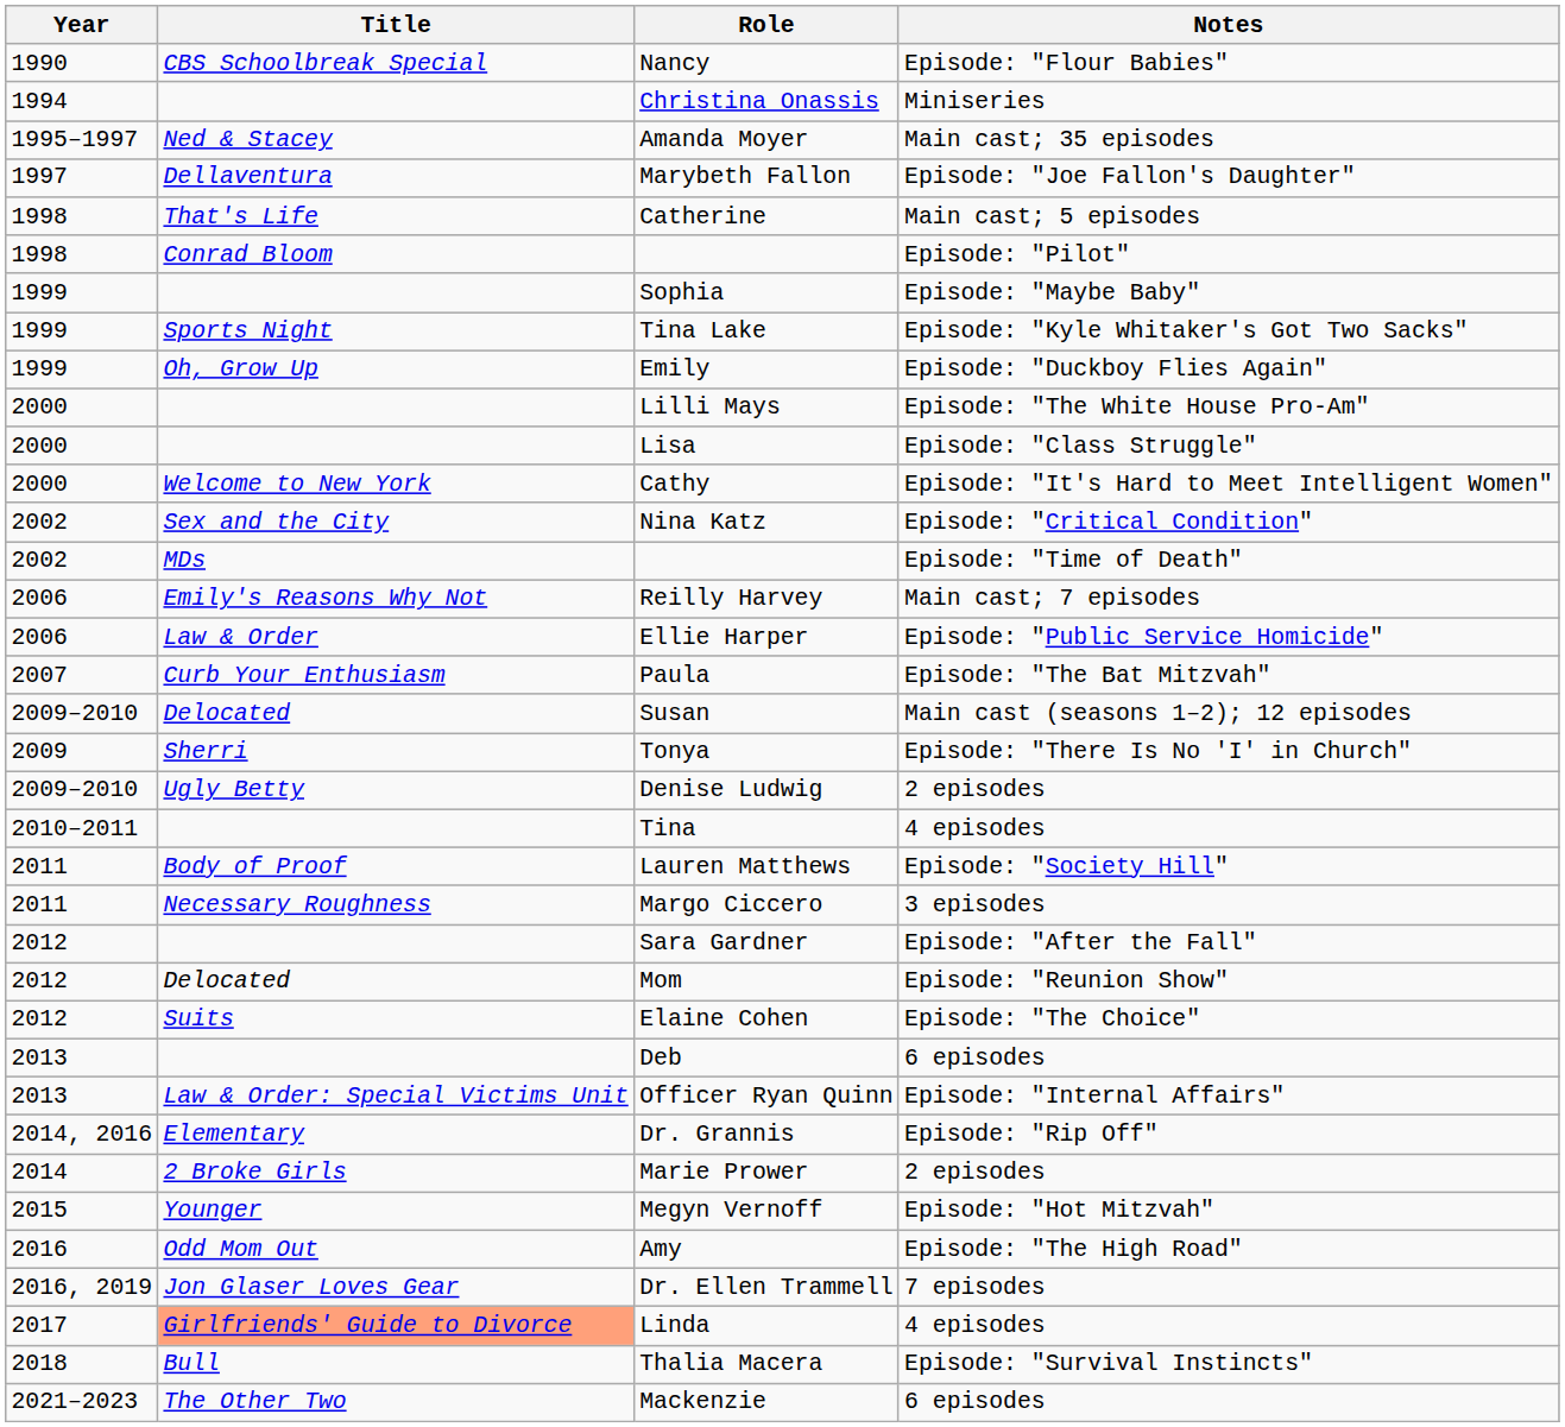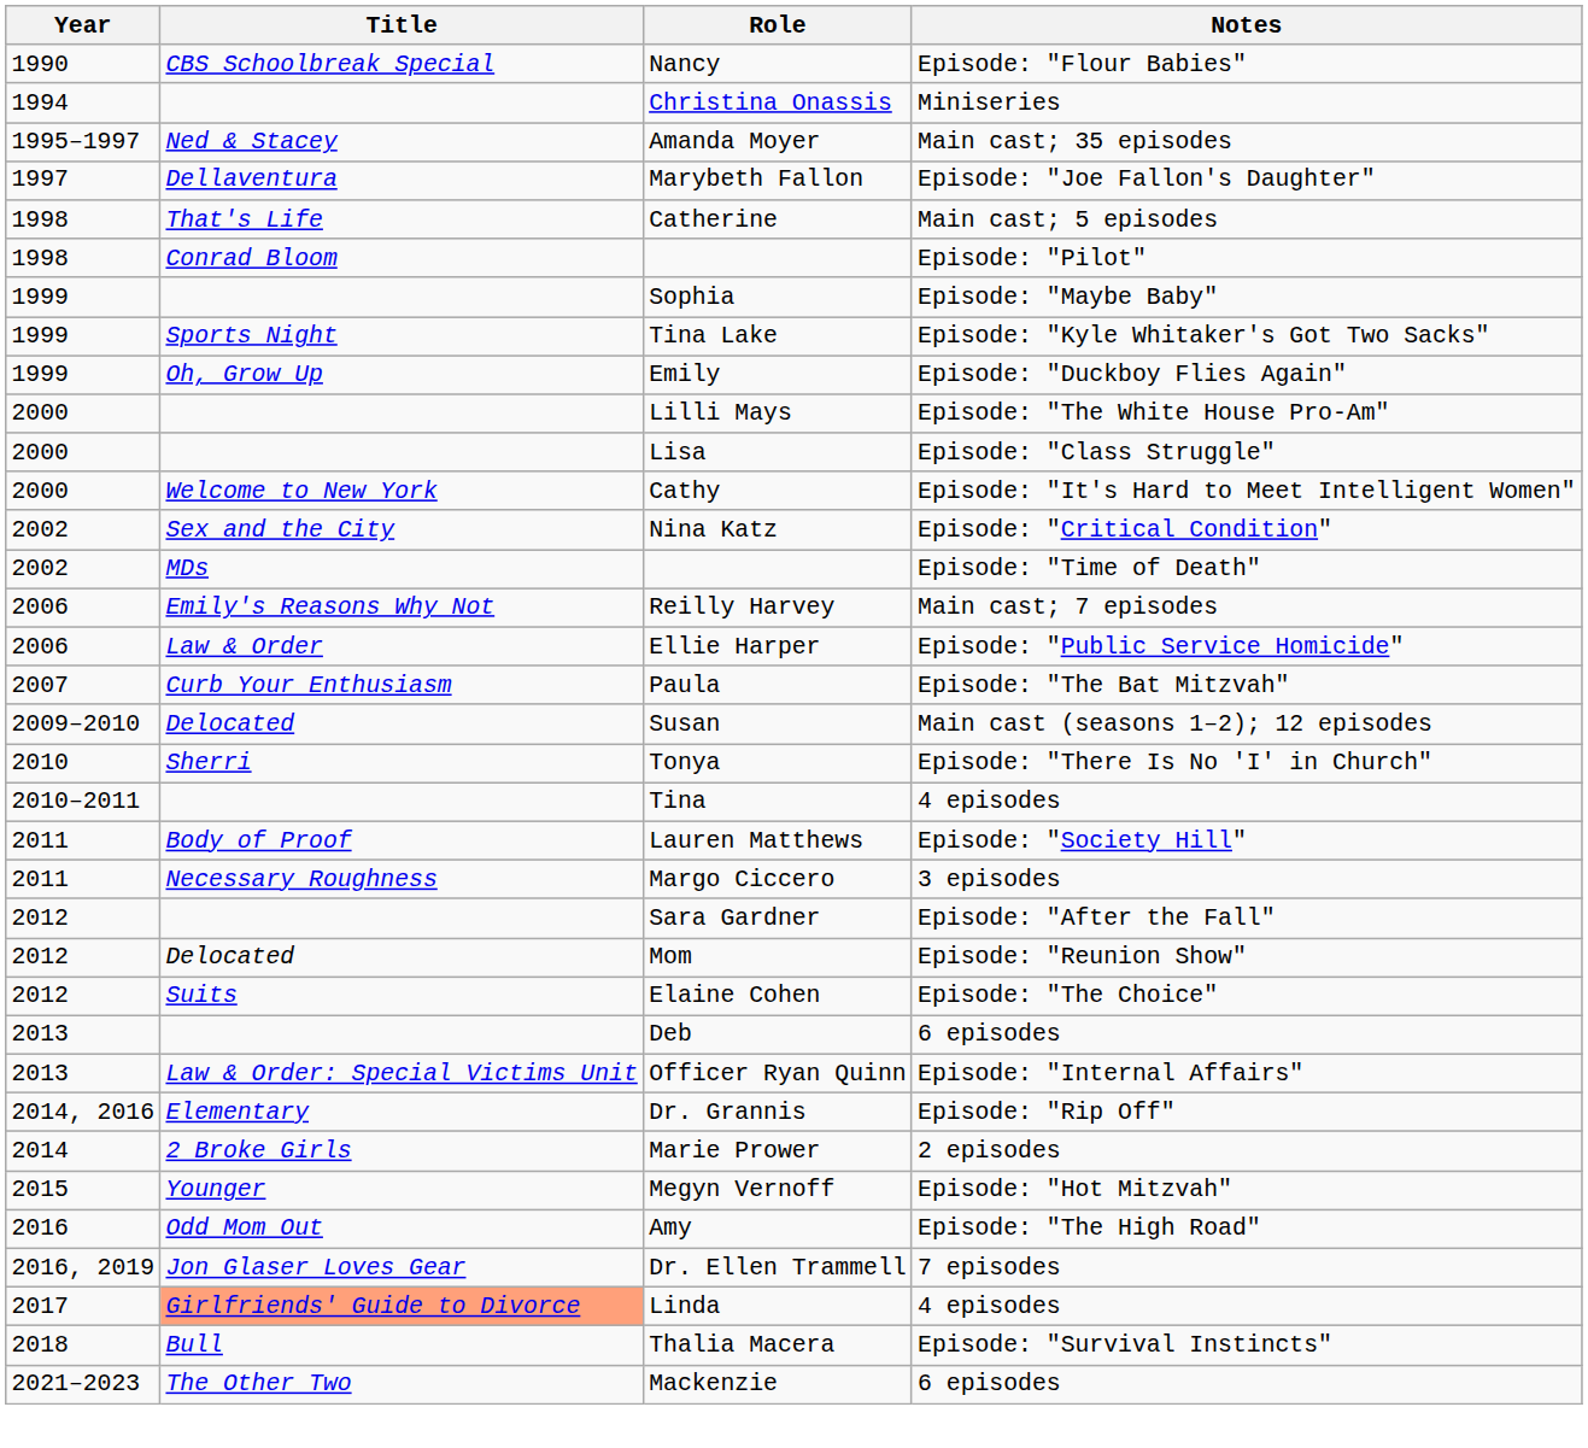Tonya | Year: 2009 -> 2010
- row: 2009–2010 | Ugly Betty | Denise Ludwig | 2 episodes
